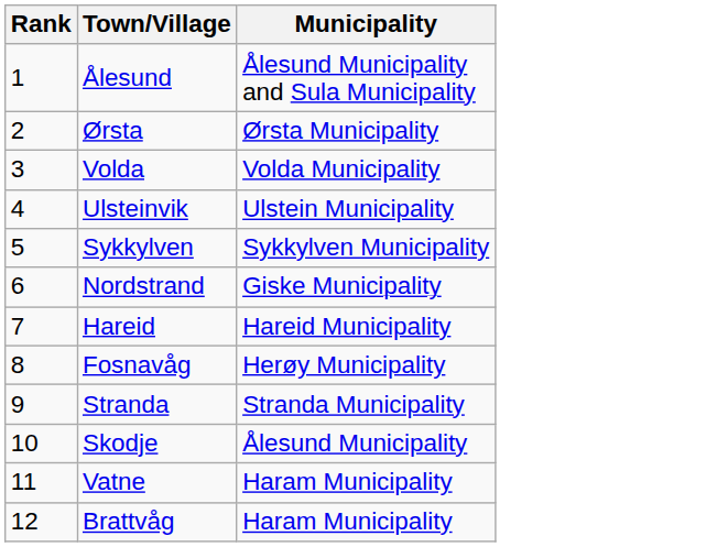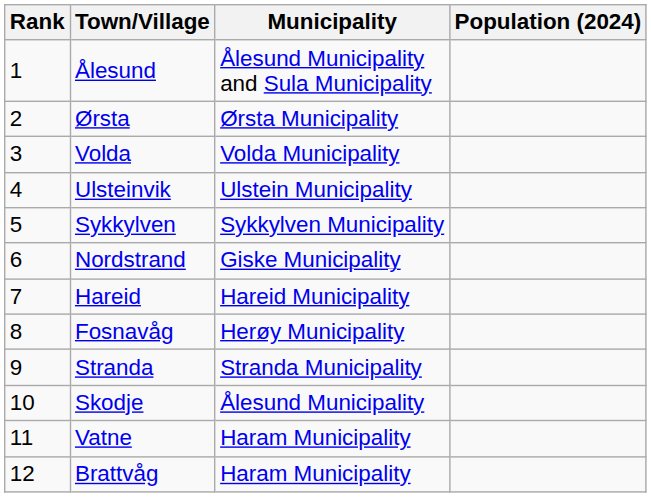+ column: Population (2024)
